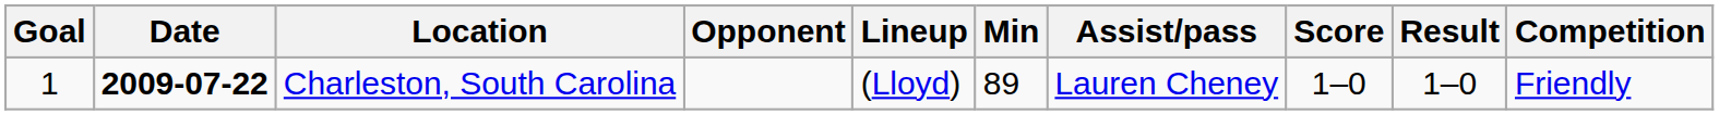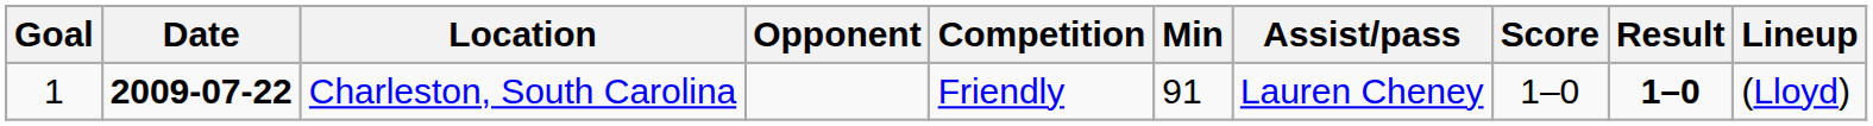columns swapped: Lineup <-> Competition
Charleston, South Carolina | Min: 89 -> 91
Charleston, South Carolina | Result: normal -> bold
